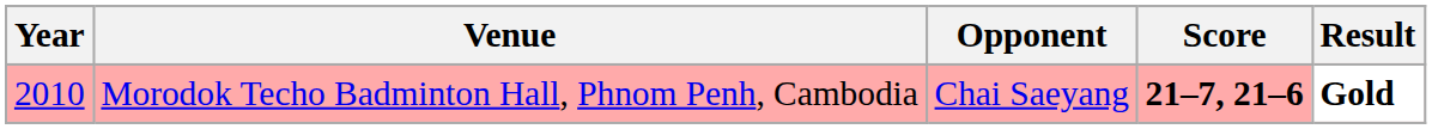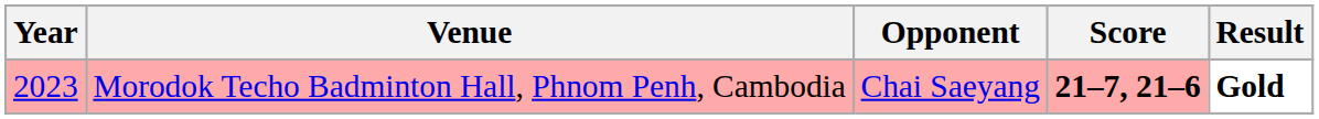Morodok Techo Badminton Hall, Phnom Penh, Cambodia | Year: 2010 -> 2023
